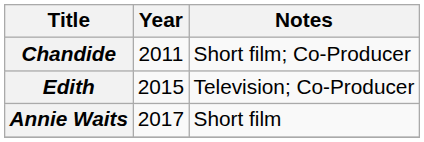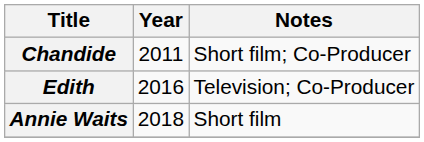Edith | Year: 2015 -> 2016
Annie Waits | Year: 2017 -> 2018
